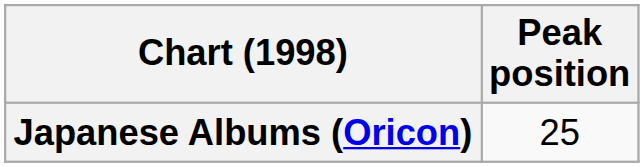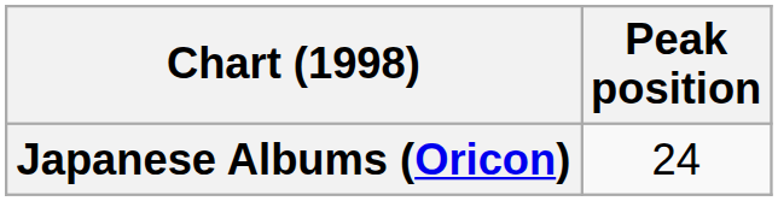Japanese Albums (Oricon) | Peak position: 25 -> 24
